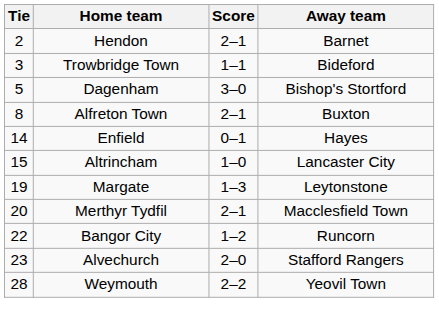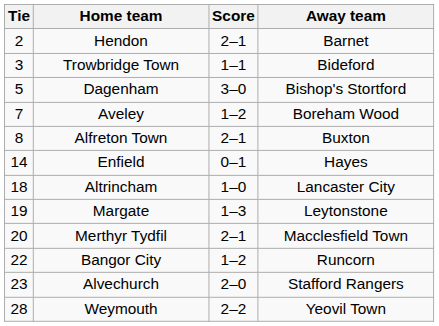+ row: 7 | Aveley | 1–2 | Boreham Wood
Altrincham | Tie: 15 -> 18
